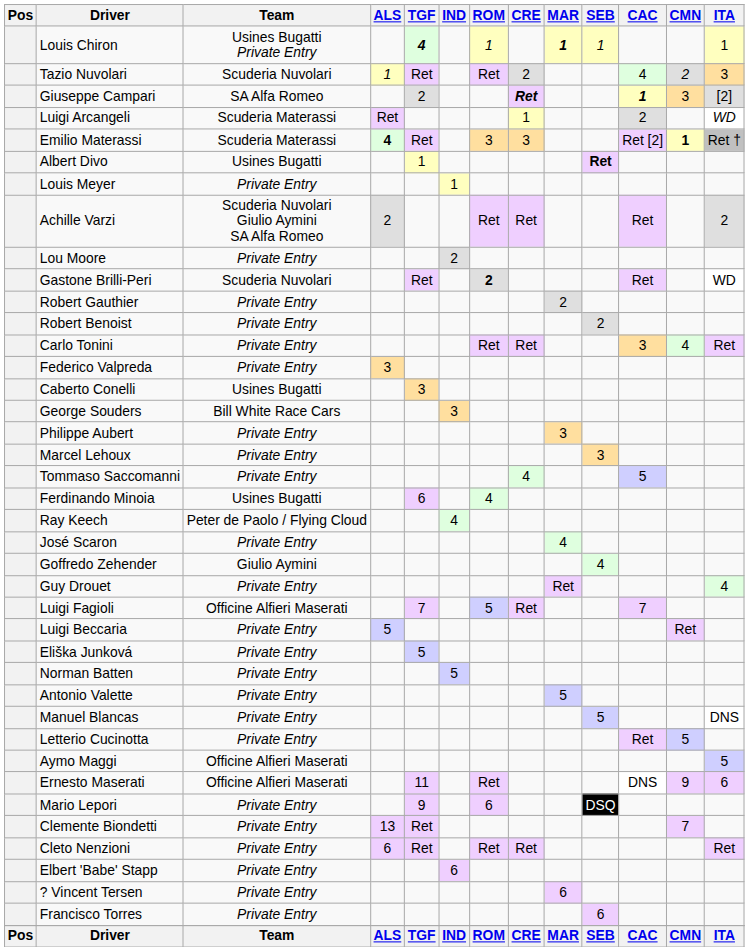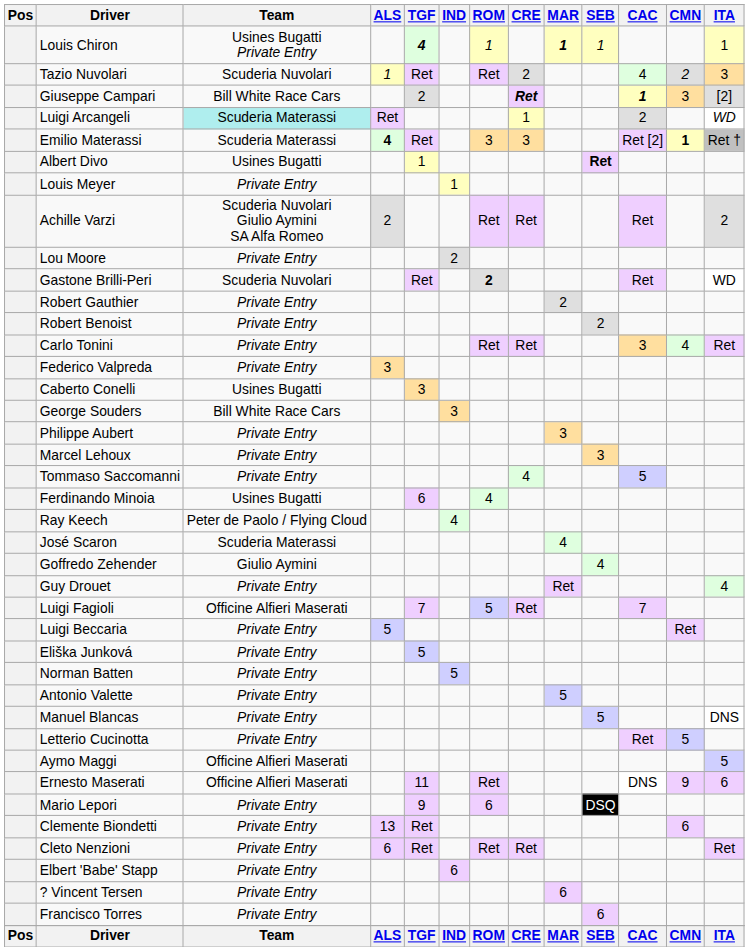Giuseppe Campari | Team: SA Alfa Romeo -> Bill White Race Cars
Luigi Arcangeli | Team: no background -> paleturquoise background
José Scaron | Team: Private Entry -> Scuderia Materassi
Clemente Biondetti | CMN: 7 -> 6
